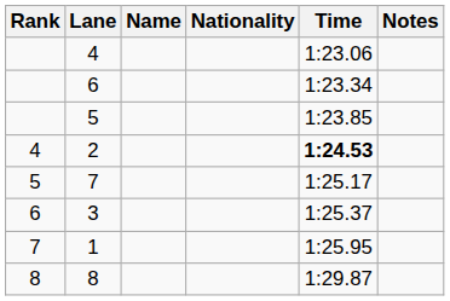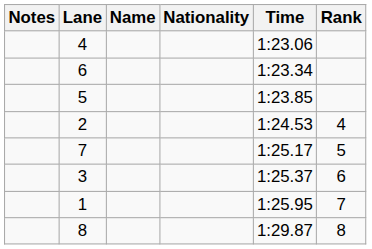columns swapped: Rank <-> Notes
2 | Time: bold -> normal
